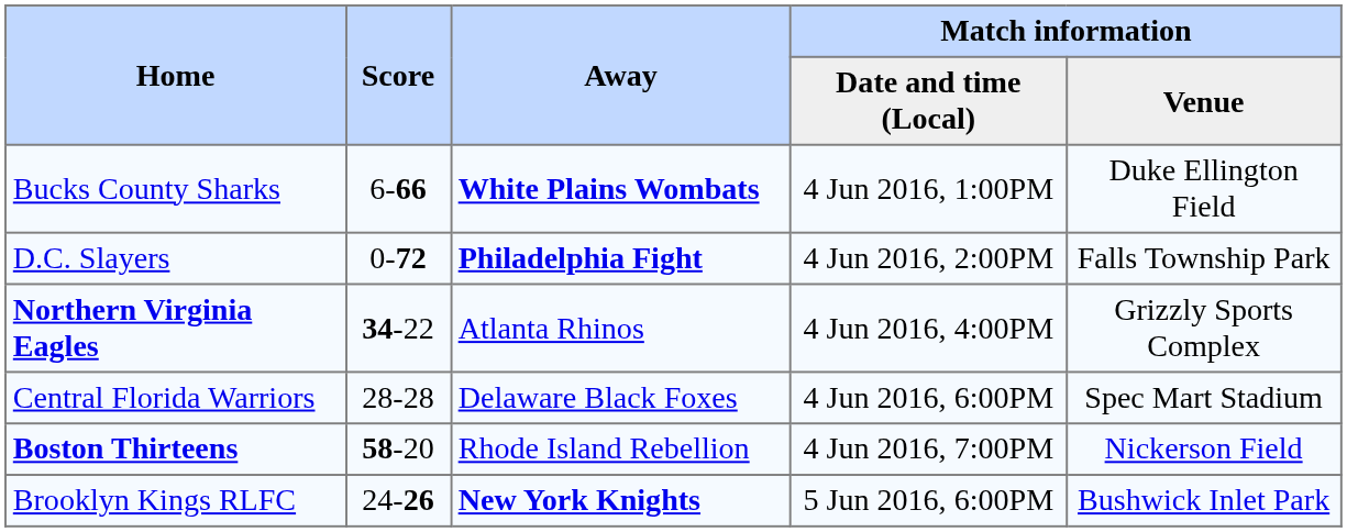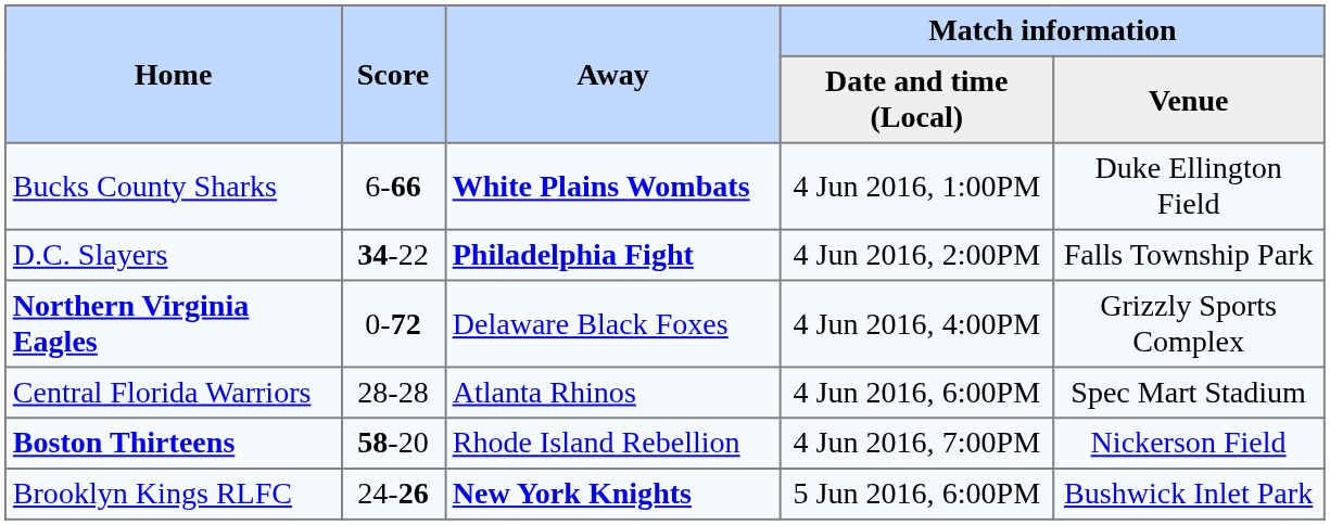D.C. Slayers | Score: 0-72 -> 34-22
Northern Virginia Eagles | Score: 34-22 -> 0-72
Northern Virginia Eagles | Away: Atlanta Rhinos -> Delaware Black Foxes
Central Florida Warriors | Away: Delaware Black Foxes -> Atlanta Rhinos
